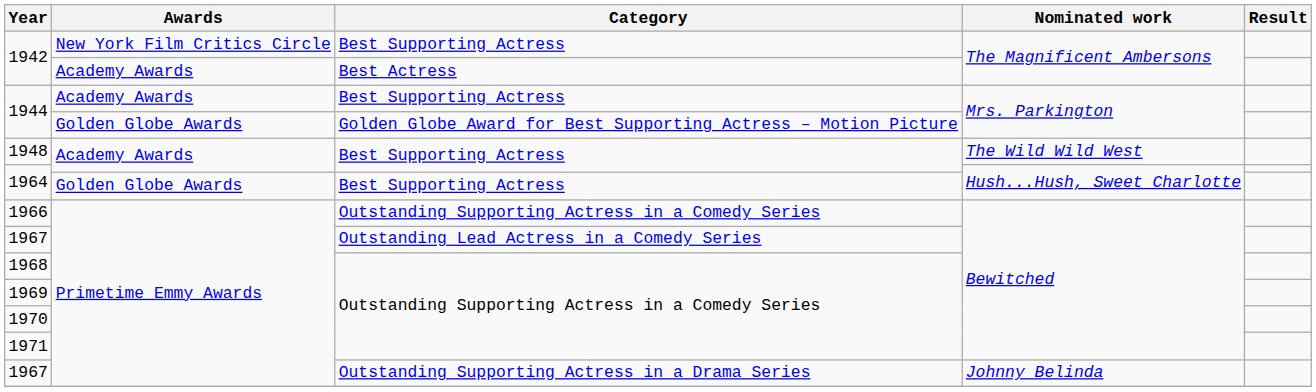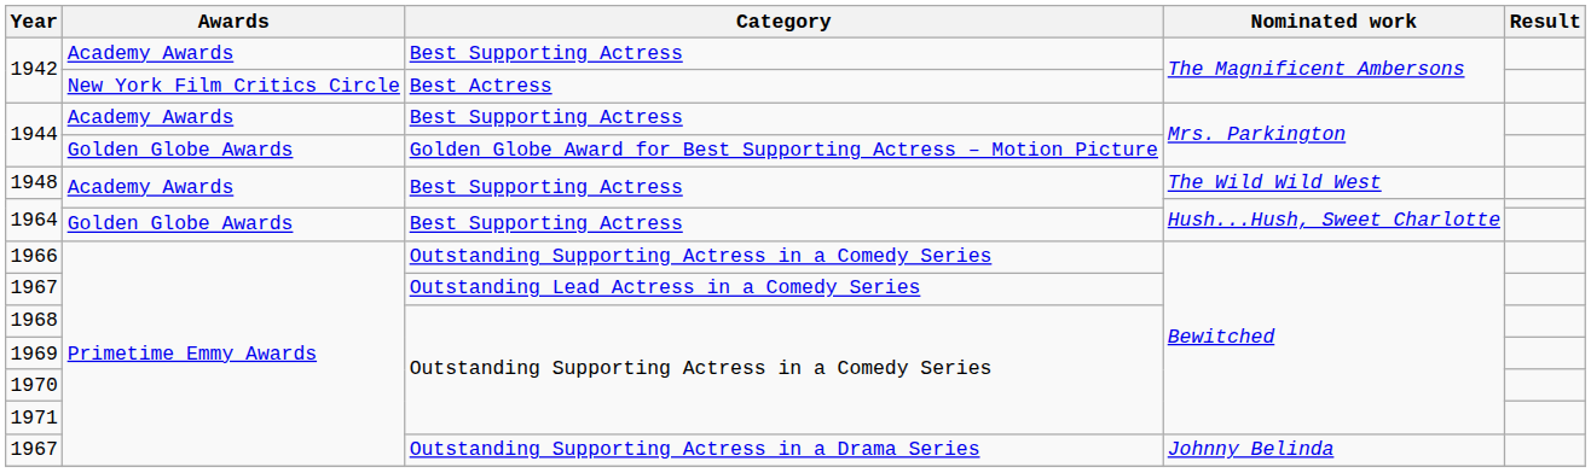1942 / Best Supporting Actress | Awards: New York Film Critics Circle -> Academy Awards
1942 / Best Actress | Awards: Academy Awards -> New York Film Critics Circle
